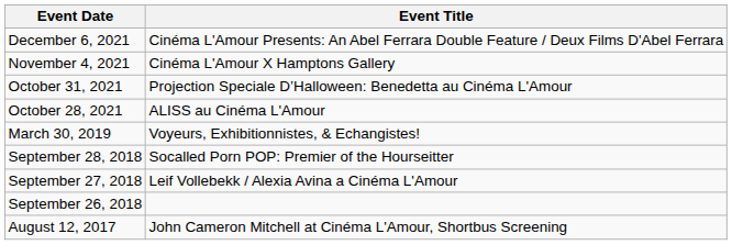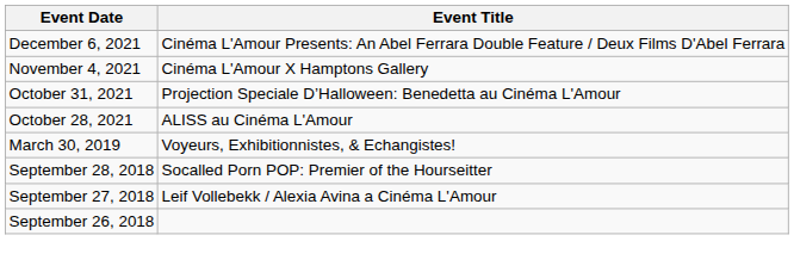- row: August 12, 2017 | John Cameron Mitchell at Cinéma L'Amour, Shortbus Screening
